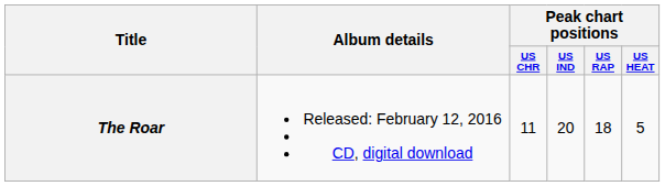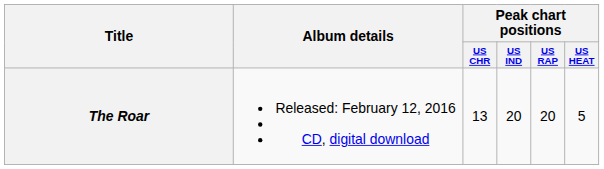The Roar | Peak chart positions / US CHR: 11 -> 13
The Roar | Peak chart positions / US RAP: 18 -> 20
